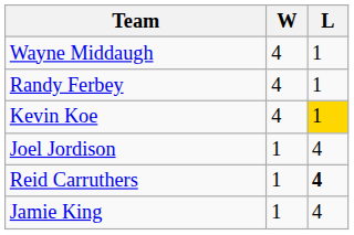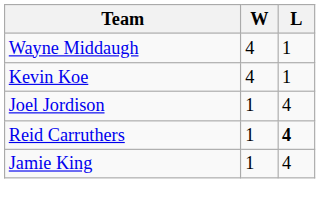- row: Randy Ferbey | 4 | 1
Kevin Koe | L: gold background -> no background
